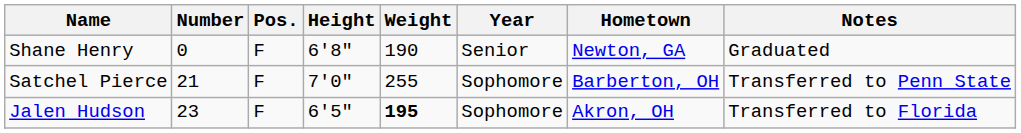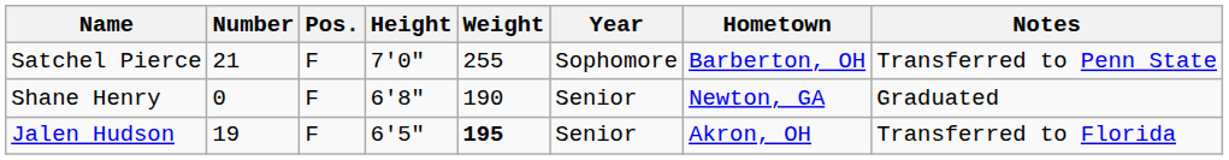rows swapped: Shane Henry <-> Satchel Pierce
Jalen Hudson | Number: 23 -> 19
Jalen Hudson | Year: Sophomore -> Senior
